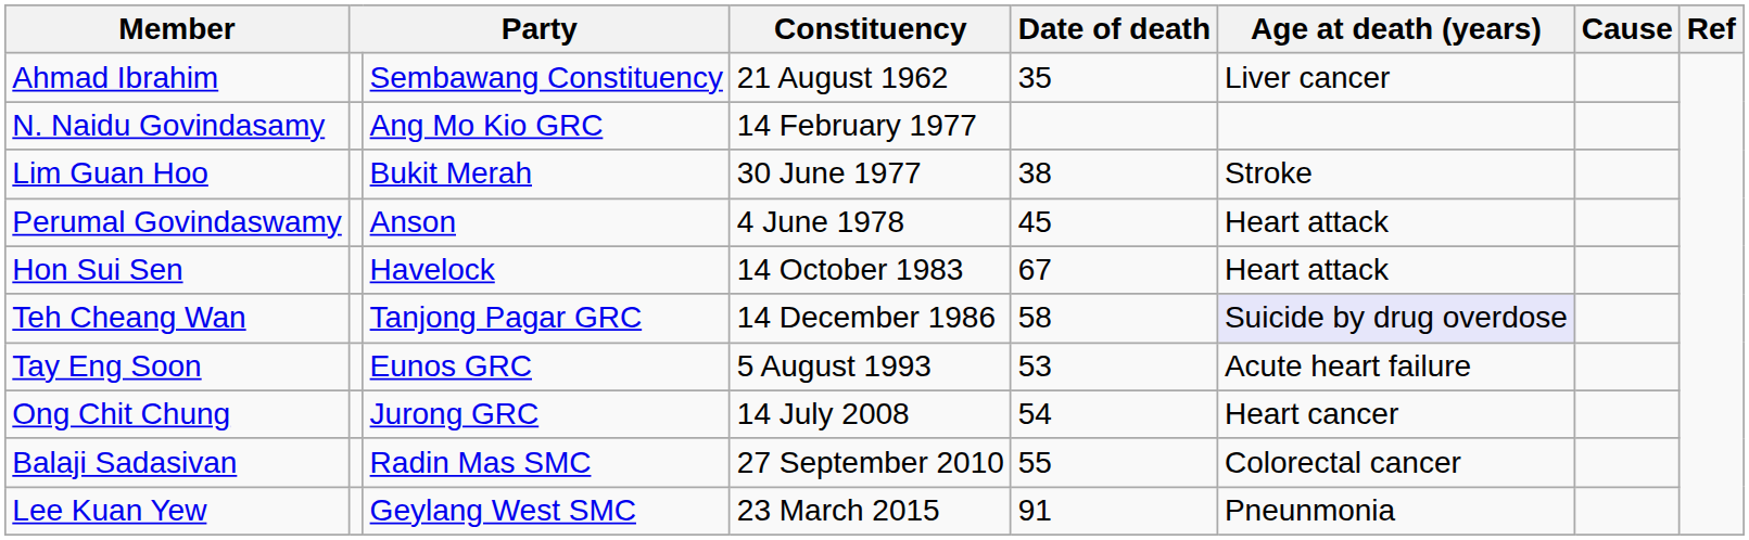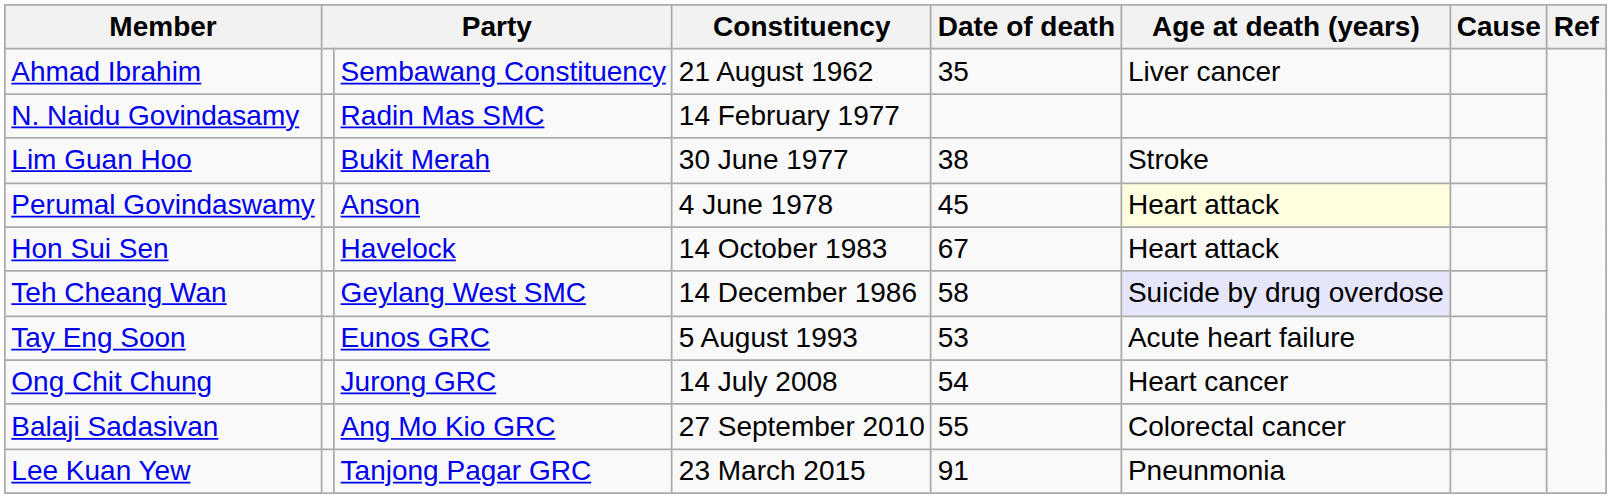N. Naidu Govindasamy | column 3: Ang Mo Kio GRC -> Radin Mas SMC
Perumal Govindaswamy | Age at death (years): no background -> lightyellow background
Teh Cheang Wan | column 3: Tanjong Pagar GRC -> Geylang West SMC
Balaji Sadasivan | column 3: Radin Mas SMC -> Ang Mo Kio GRC
Lee Kuan Yew | column 3: Geylang West SMC -> Tanjong Pagar GRC
